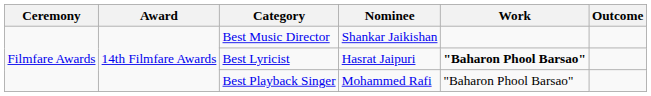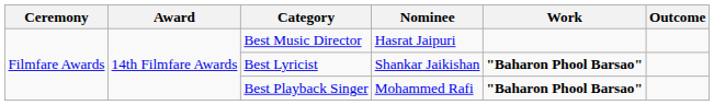Best Music Director | Nominee: Shankar Jaikishan -> Hasrat Jaipuri
Best Lyricist | Nominee: Hasrat Jaipuri -> Shankar Jaikishan
Best Playback Singer | Work: normal -> bold
